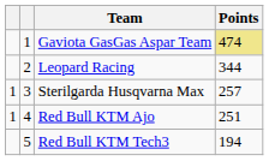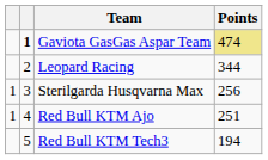Gaviota GasGas Aspar Team | column 2: normal -> bold
Sterilgarda Husqvarna Max | Points: 257 -> 256
